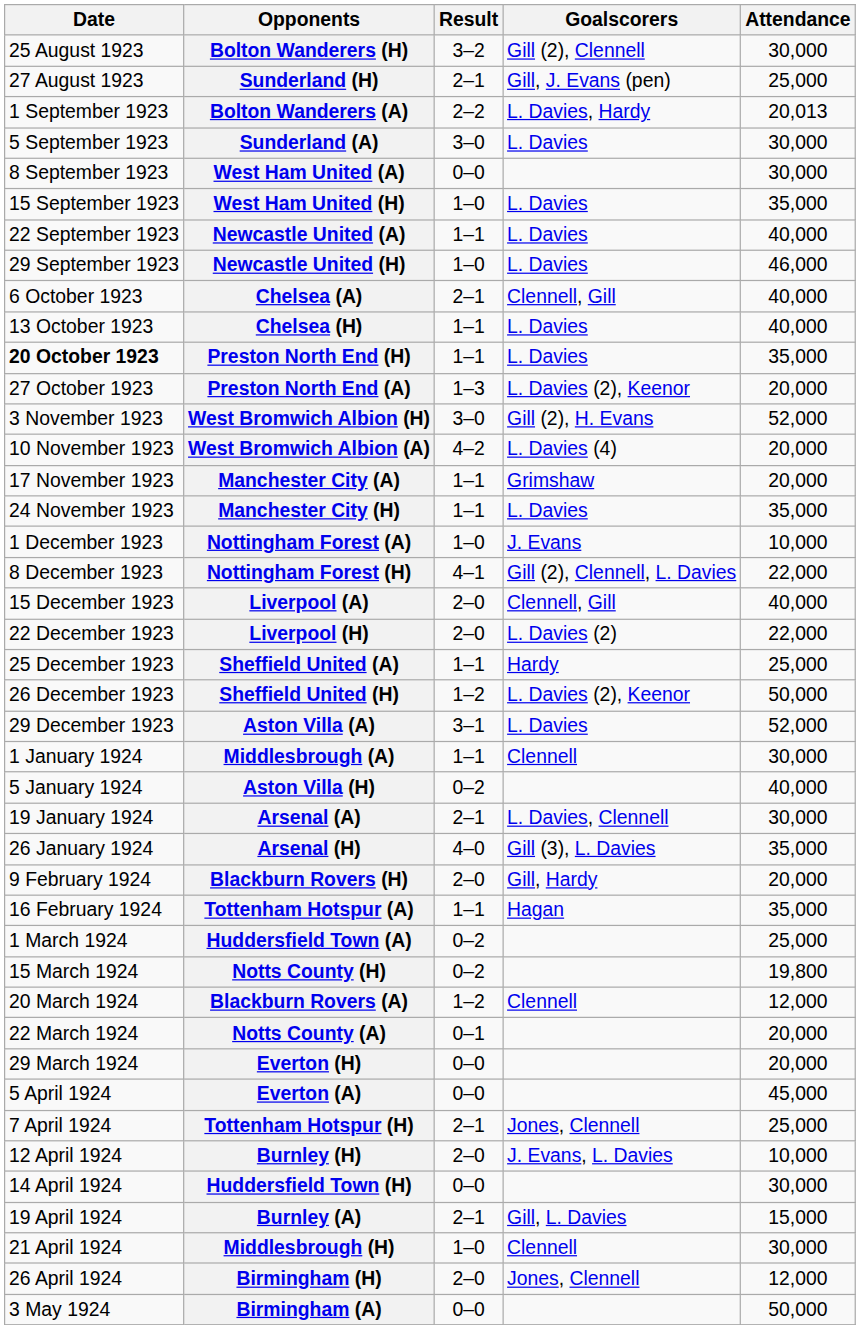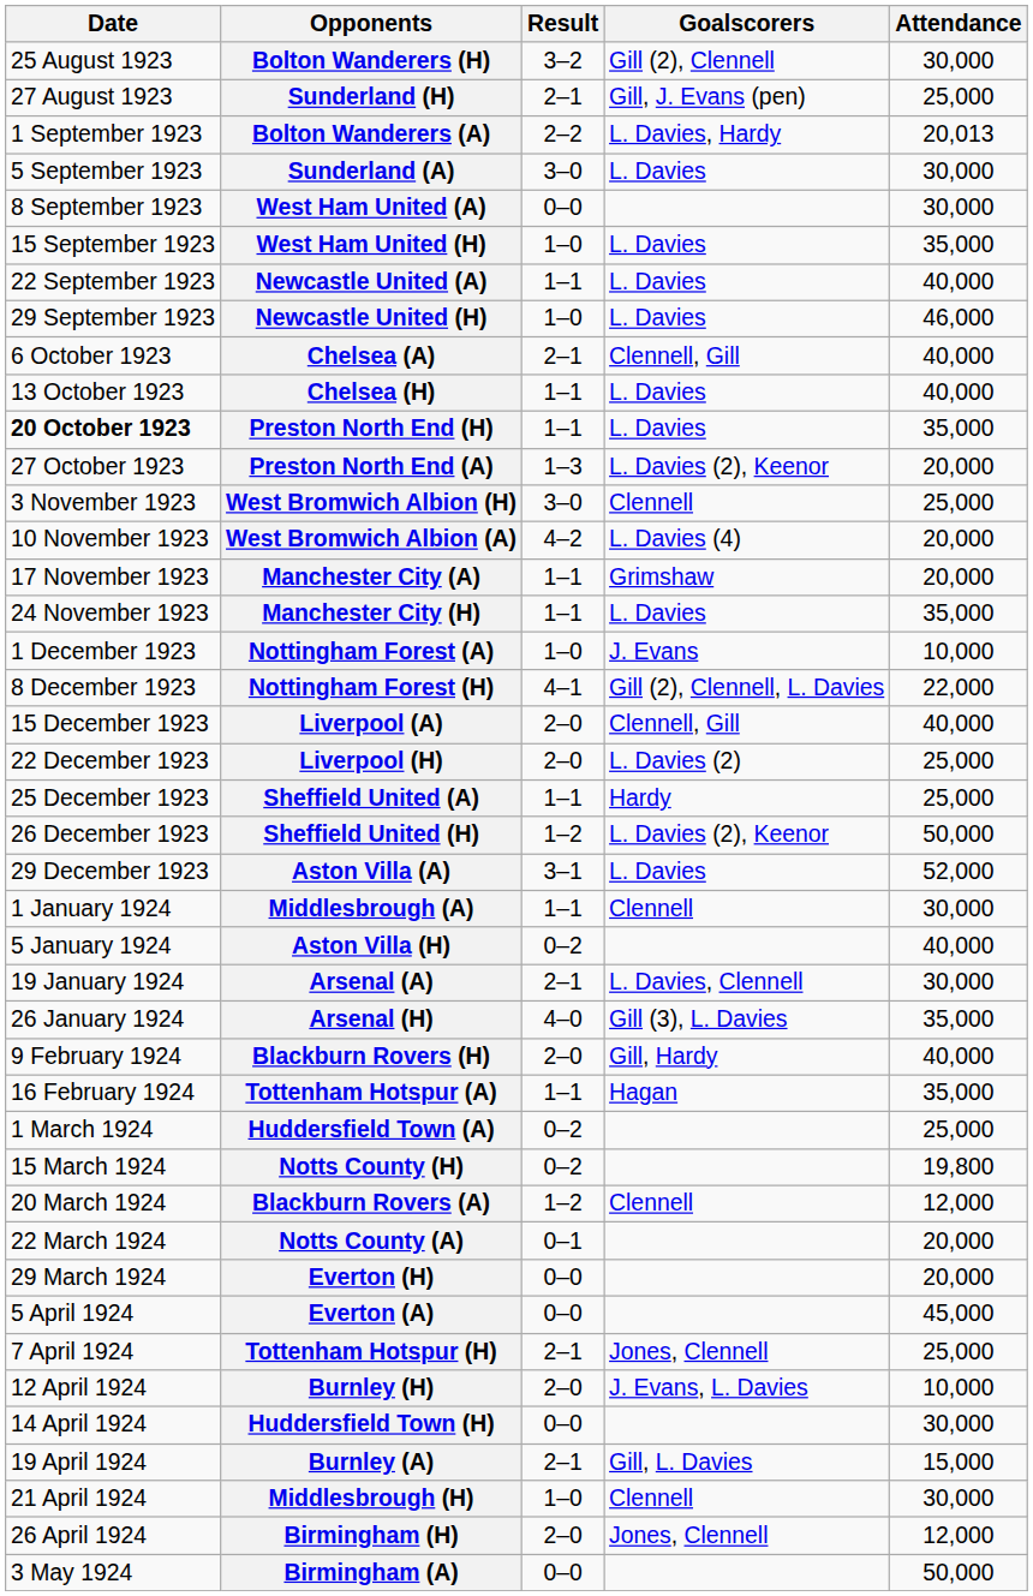West Bromwich Albion (H) | Goalscorers: Gill (2), H. Evans -> Clennell
West Bromwich Albion (H) | Attendance: 52,000 -> 25,000
Liverpool (H) | Attendance: 22,000 -> 25,000
Blackburn Rovers (H) | Attendance: 20,000 -> 40,000
